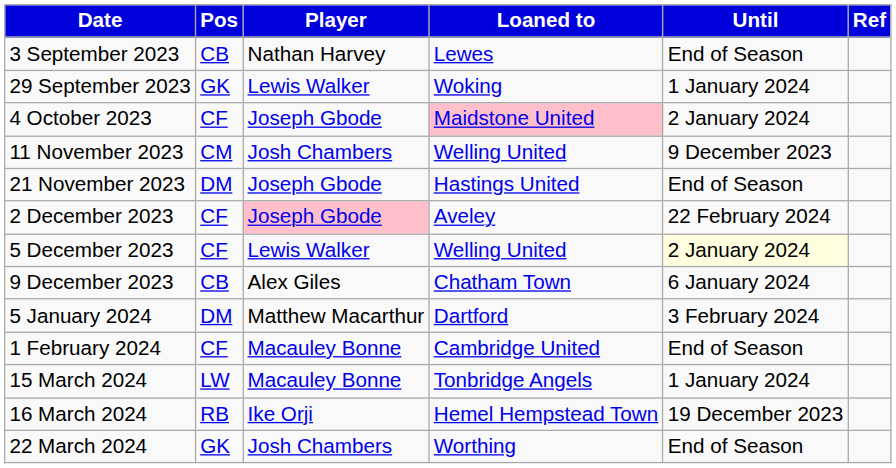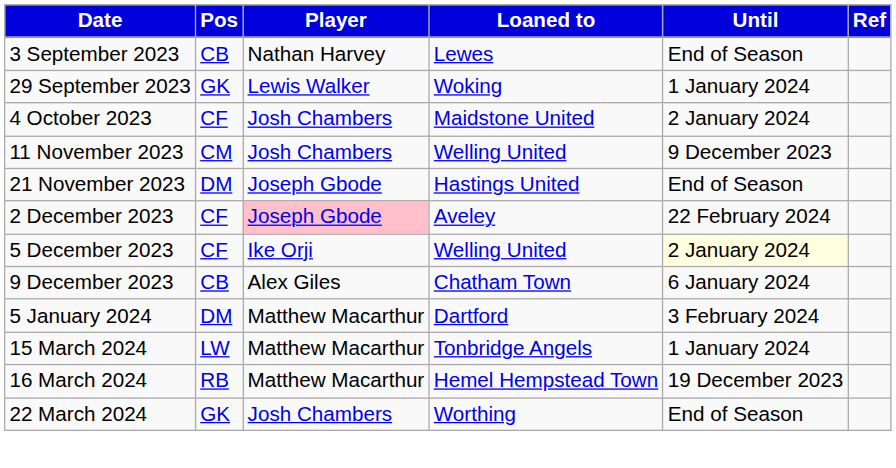4 October 2023 | Player: Joseph Gbode -> Josh Chambers
4 October 2023 | Loaned to: pink background -> no background
5 December 2023 | Player: Lewis Walker -> Ike Orji
- row: 1 February 2024 | CF | Macauley Bonne | Cambridge United | End of Season
15 March 2024 | Player: Macauley Bonne -> Matthew Macarthur
16 March 2024 | Player: Ike Orji -> Matthew Macarthur
